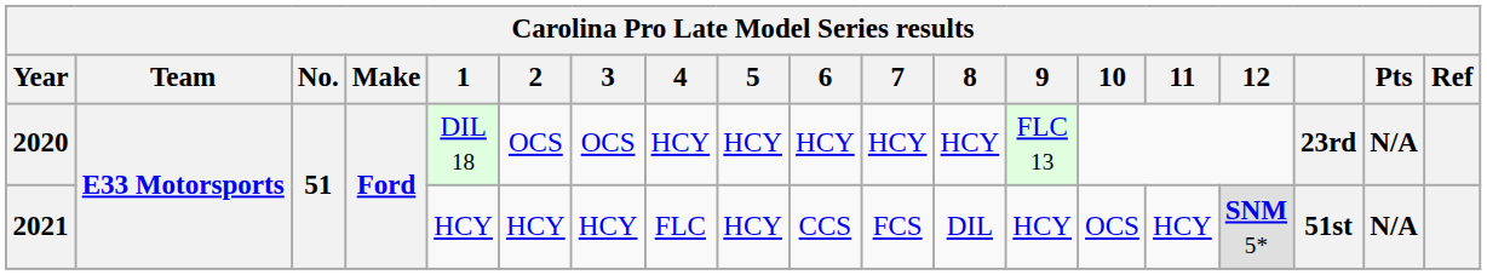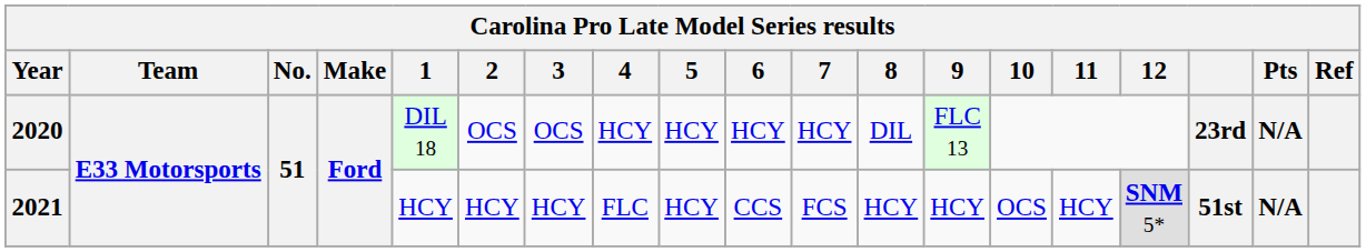2020 | 8: HCY -> DIL
2021 | 8: DIL -> HCY
